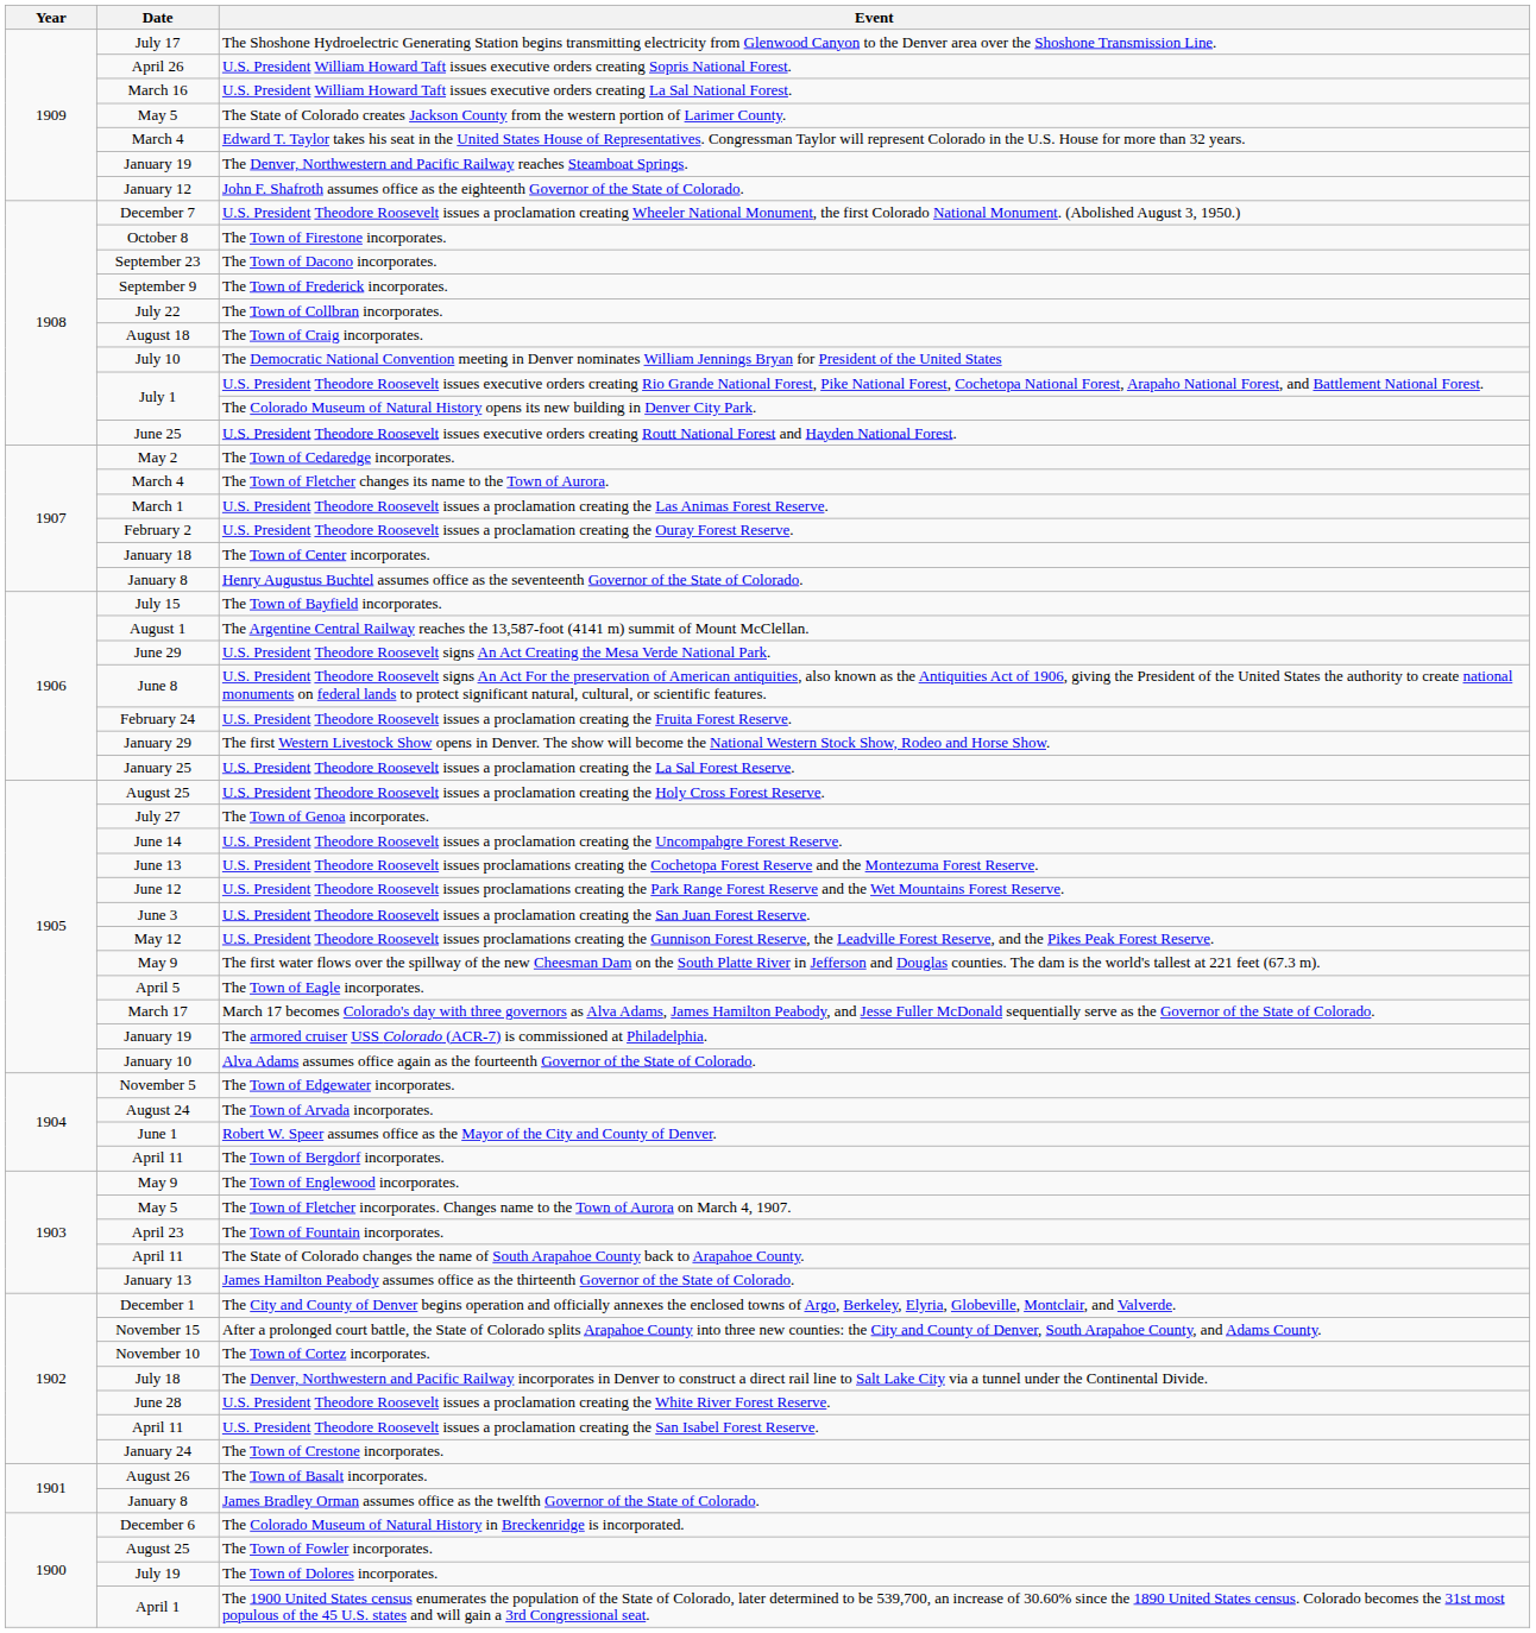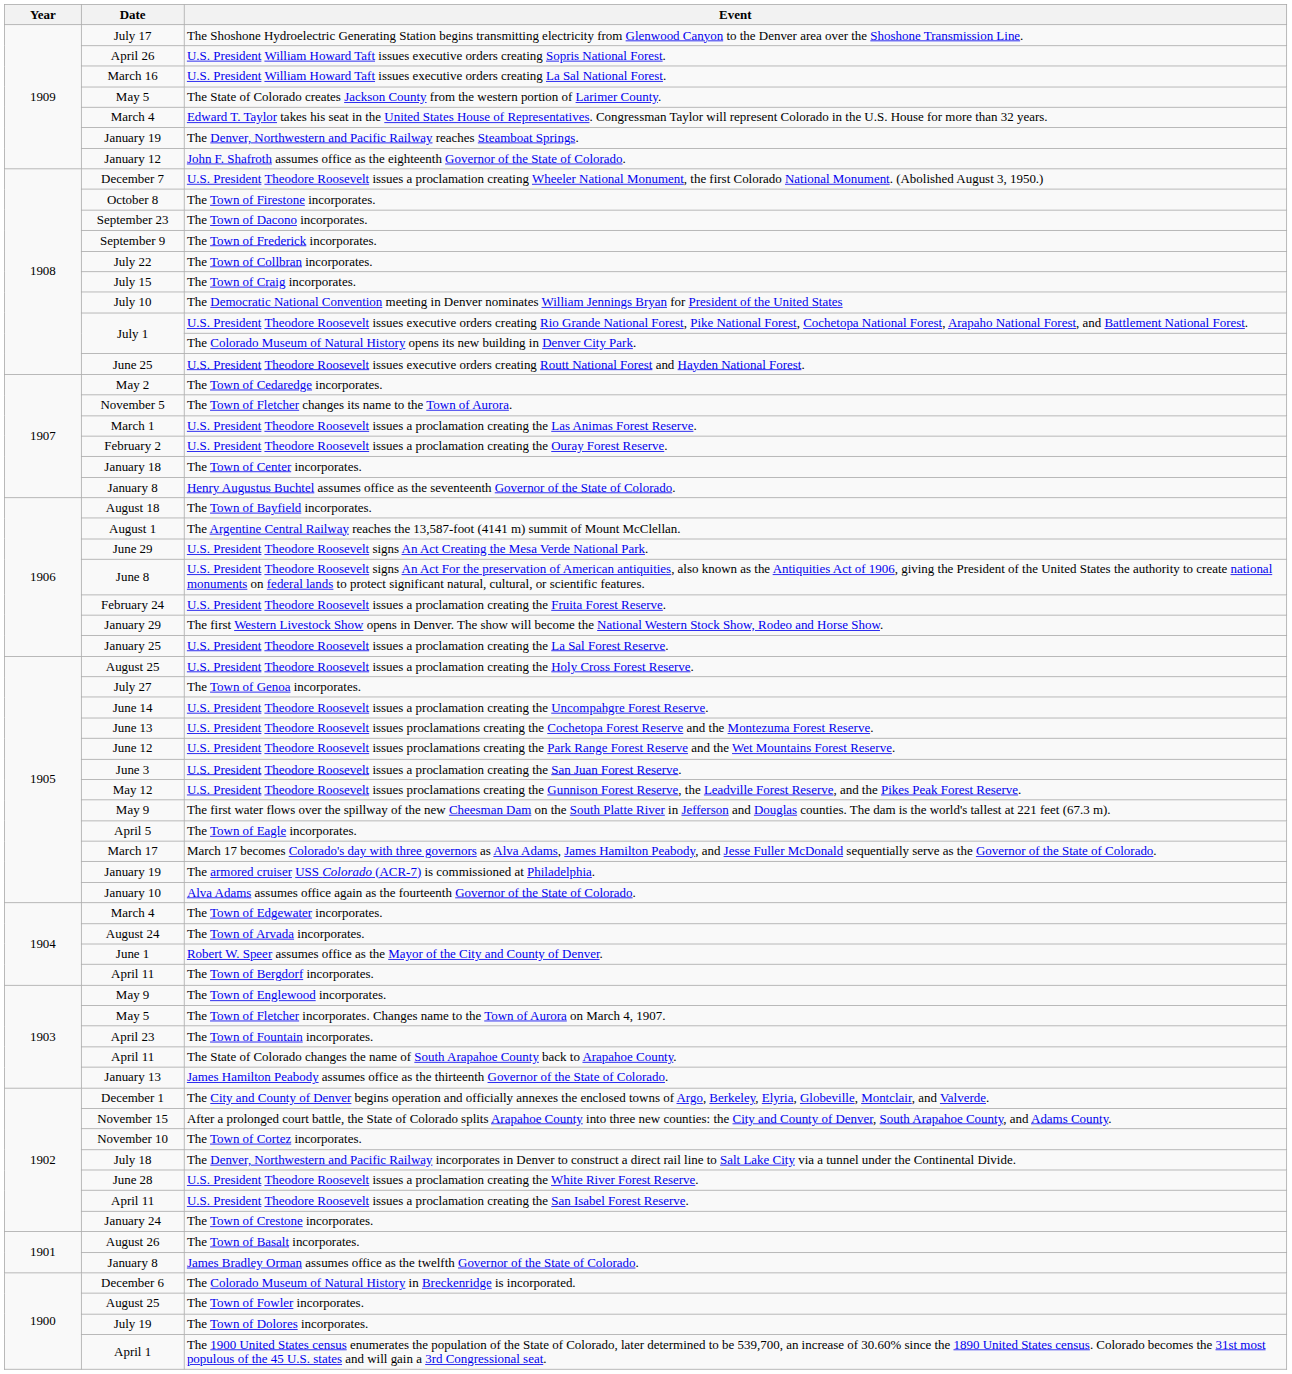The Town of Craig incorporates. | Date: August 18 -> July 15
The Town of Fletcher changes its name to the Town of Aurora. | Date: March 4 -> November 5
The Town of Bayfield incorporates. | Date: July 15 -> August 18
The Town of Edgewater incorporates. | Date: November 5 -> March 4
